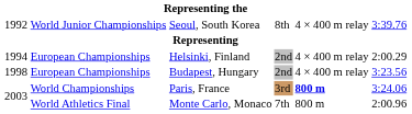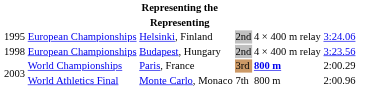- row: 1992 | World Junior Championships | Seoul, South Korea | 8th | 4 × 400 m relay | 3:39.76
Helsinki, Finland | column 1: 1994 -> 1995
Helsinki, Finland | column 6: 2:00.29 -> 3:24.06
Paris, France | column 6: 3:24.06 -> 2:00.29
